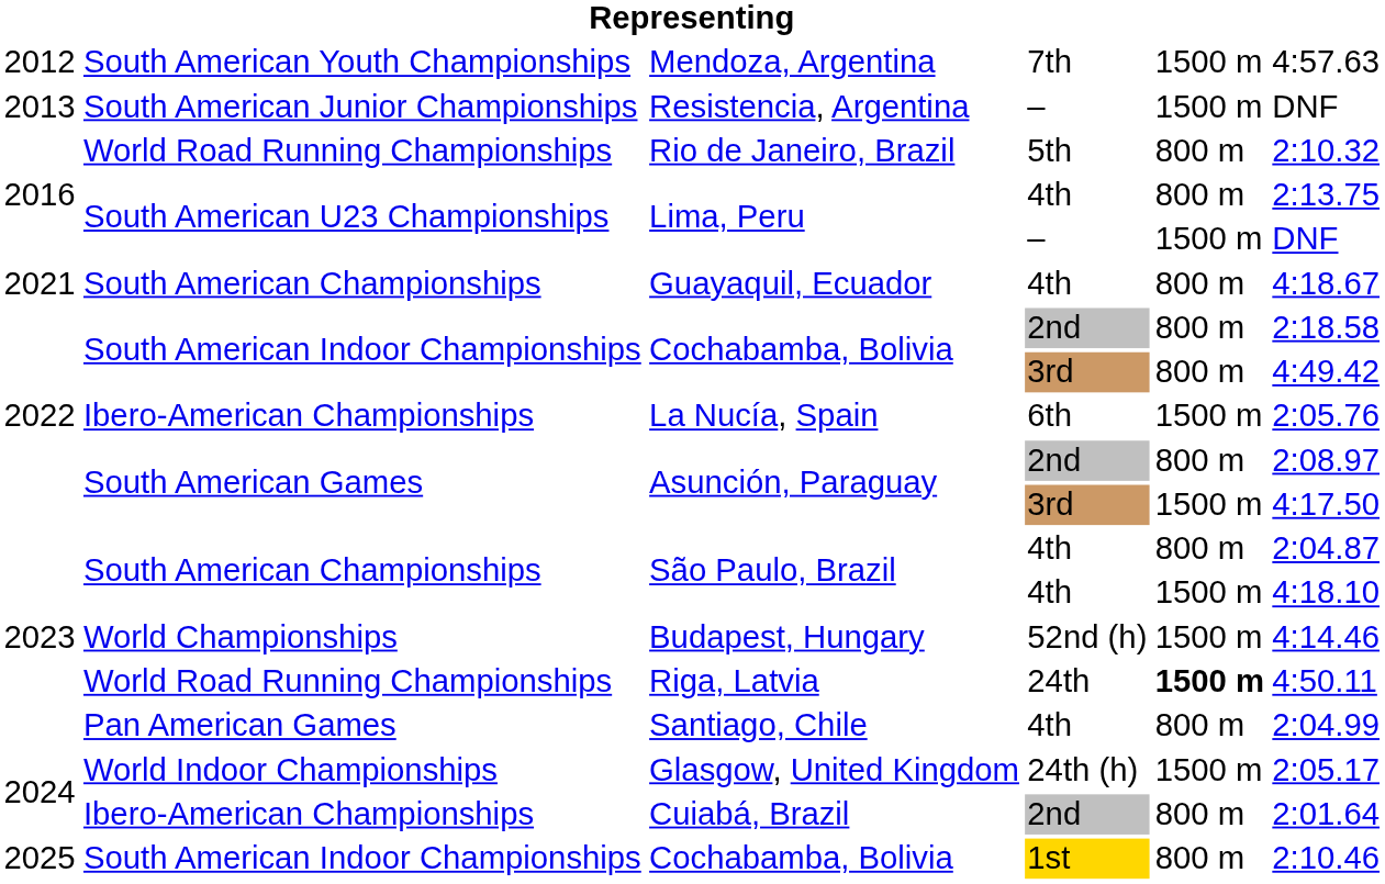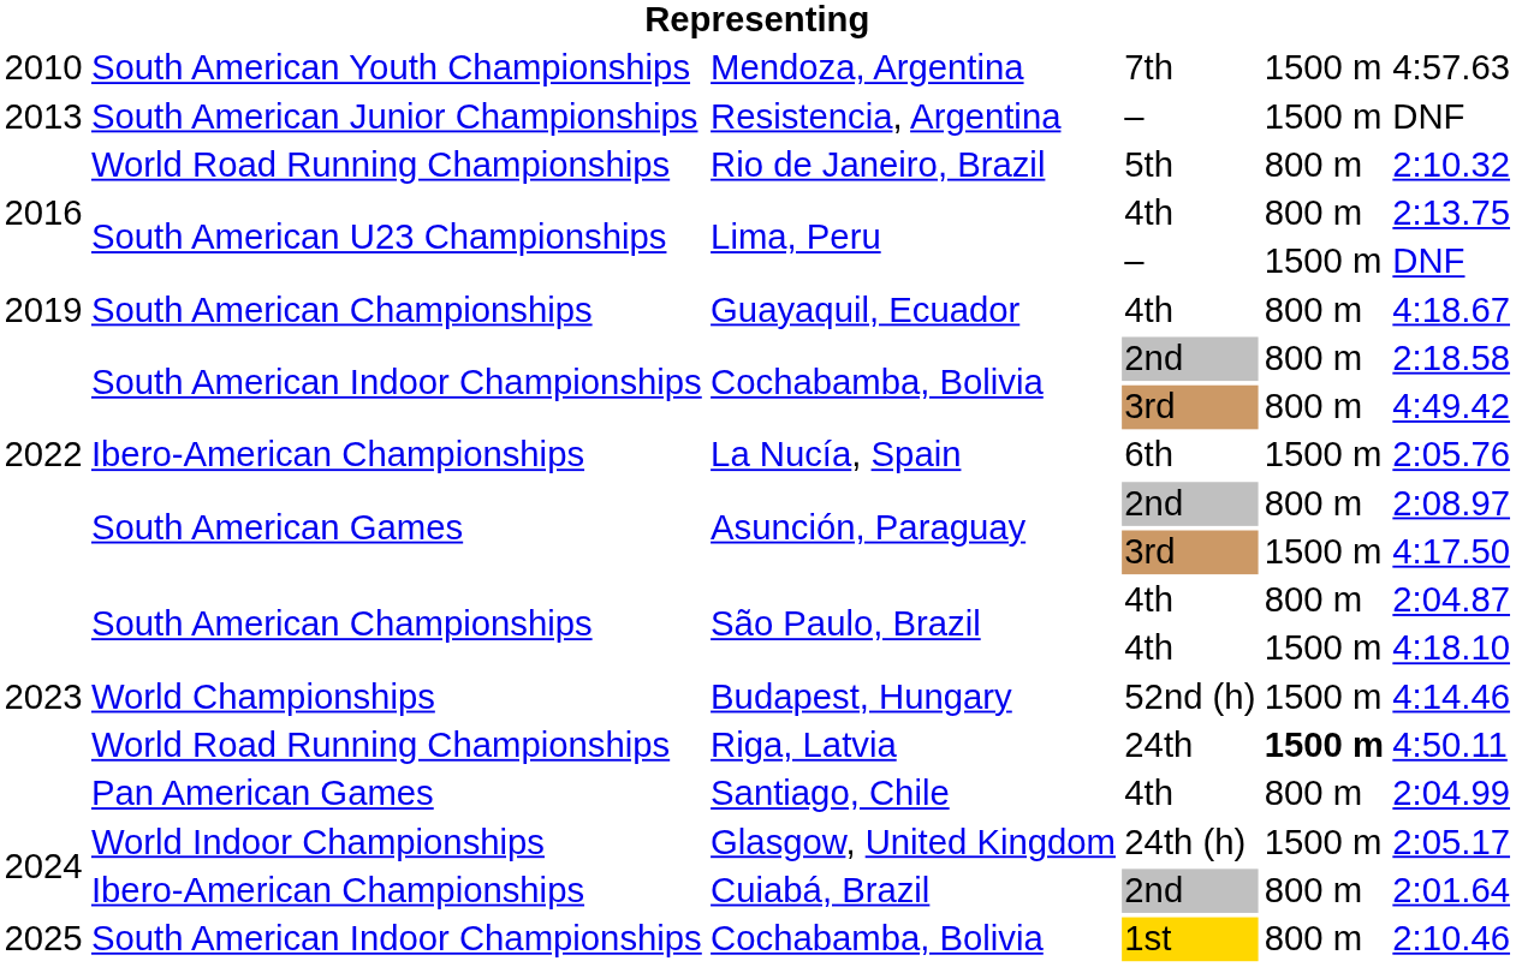Mendoza, Argentina | column 1: 2012 -> 2010
Guayaquil, Ecuador | column 1: 2021 -> 2019
